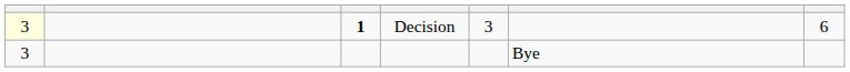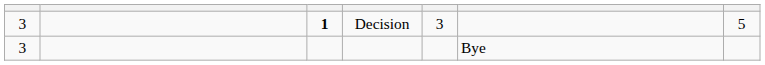Decision | column 1: lightyellow background -> no background
Decision | column 7: 6 -> 5
